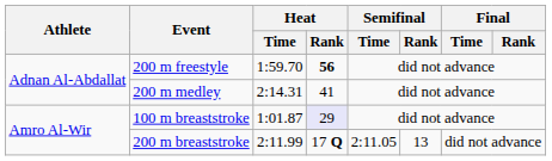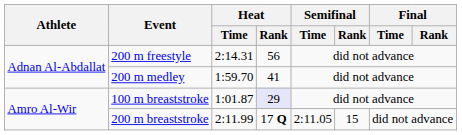200 m freestyle | Heat / Time: 1:59.70 -> 2:14.31
200 m freestyle | Heat / Rank: bold -> normal
200 m medley | Heat / Time: 2:14.31 -> 1:59.70
200 m breaststroke | Semifinal / Rank: 13 -> 15
